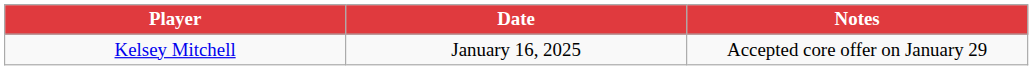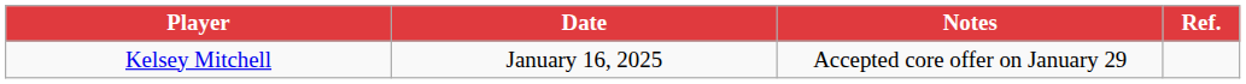+ column: Ref.
